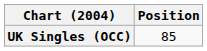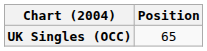UK Singles (OCC) | Position: 85 -> 65
